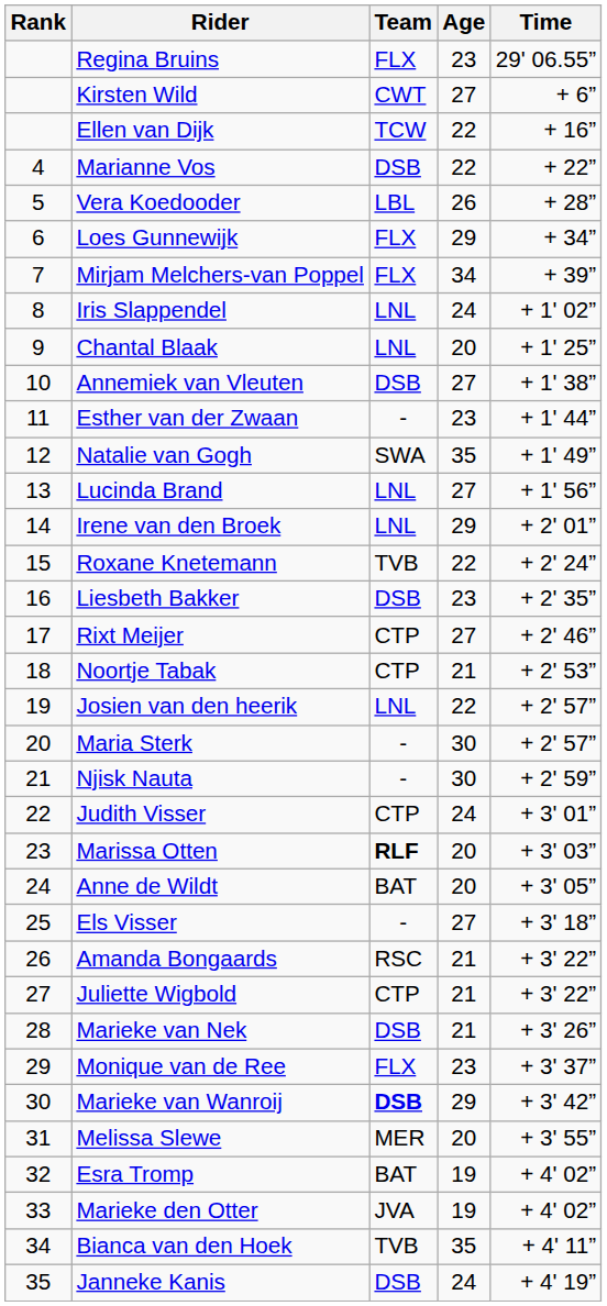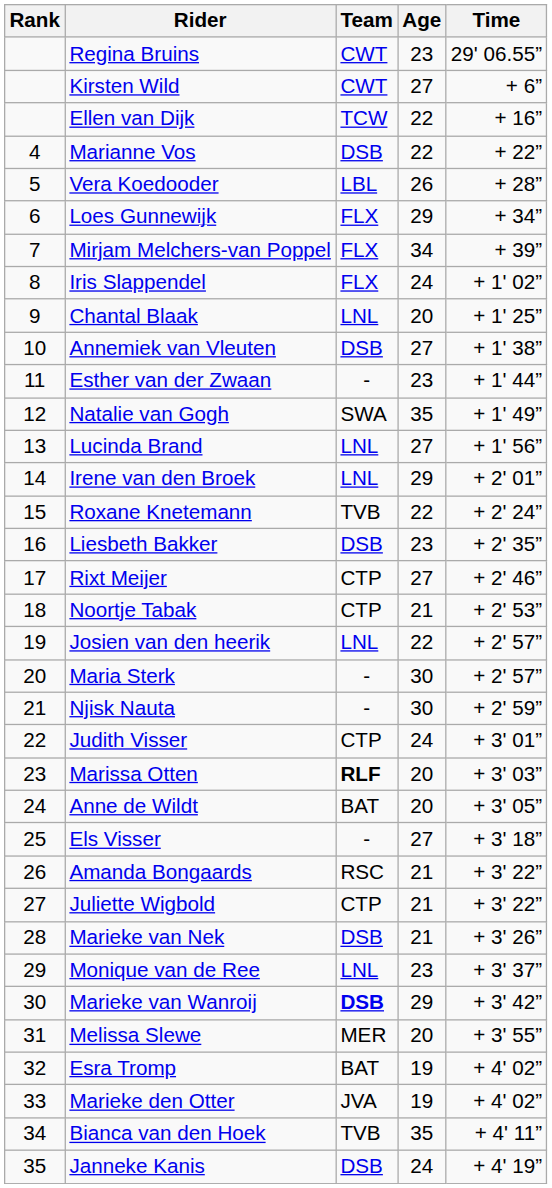Regina Bruins | Team: FLX -> CWT
Iris Slappendel | Team: LNL -> FLX
Monique van de Ree | Team: FLX -> LNL
